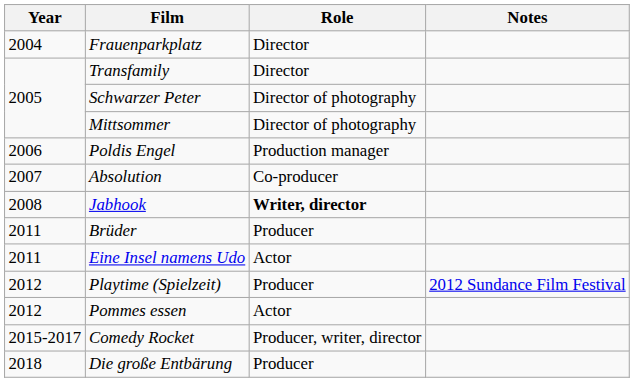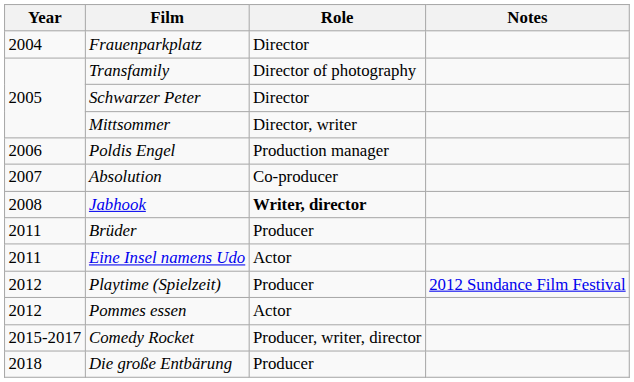Transfamily | Role: Director -> Director of photography
Schwarzer Peter | Role: Director of photography -> Director
Mittsommer | Role: Director of photography -> Director, writer
